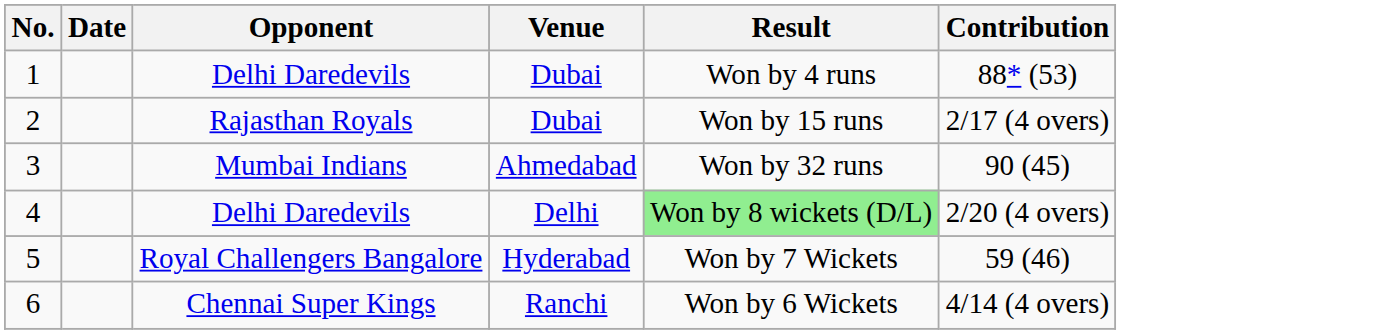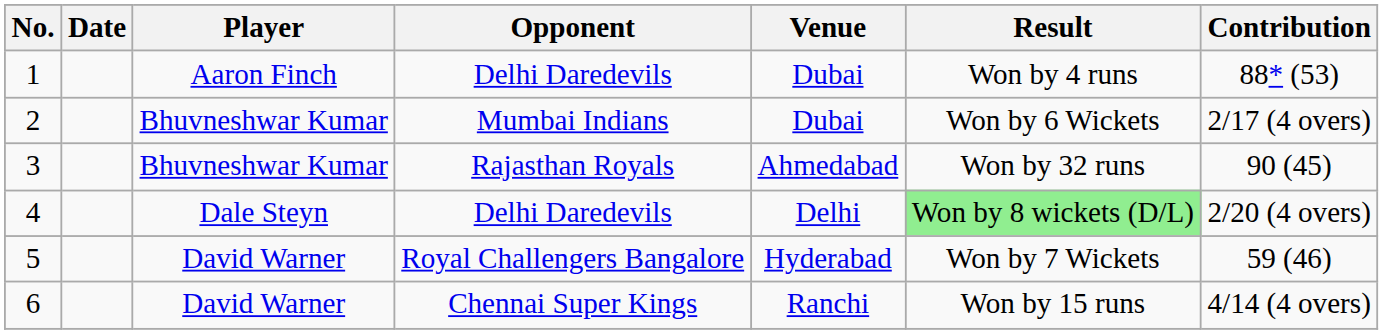+ column: Player | Aaron Finch | Bhuvneshwar Kumar | Bhuvneshwar Kumar | Dale Steyn | David Warner | David Warner
2 | Opponent: Rajasthan Royals -> Mumbai Indians
2 | Result: Won by 15 runs -> Won by 6 Wickets
3 | Opponent: Mumbai Indians -> Rajasthan Royals
6 | Result: Won by 6 Wickets -> Won by 15 runs
